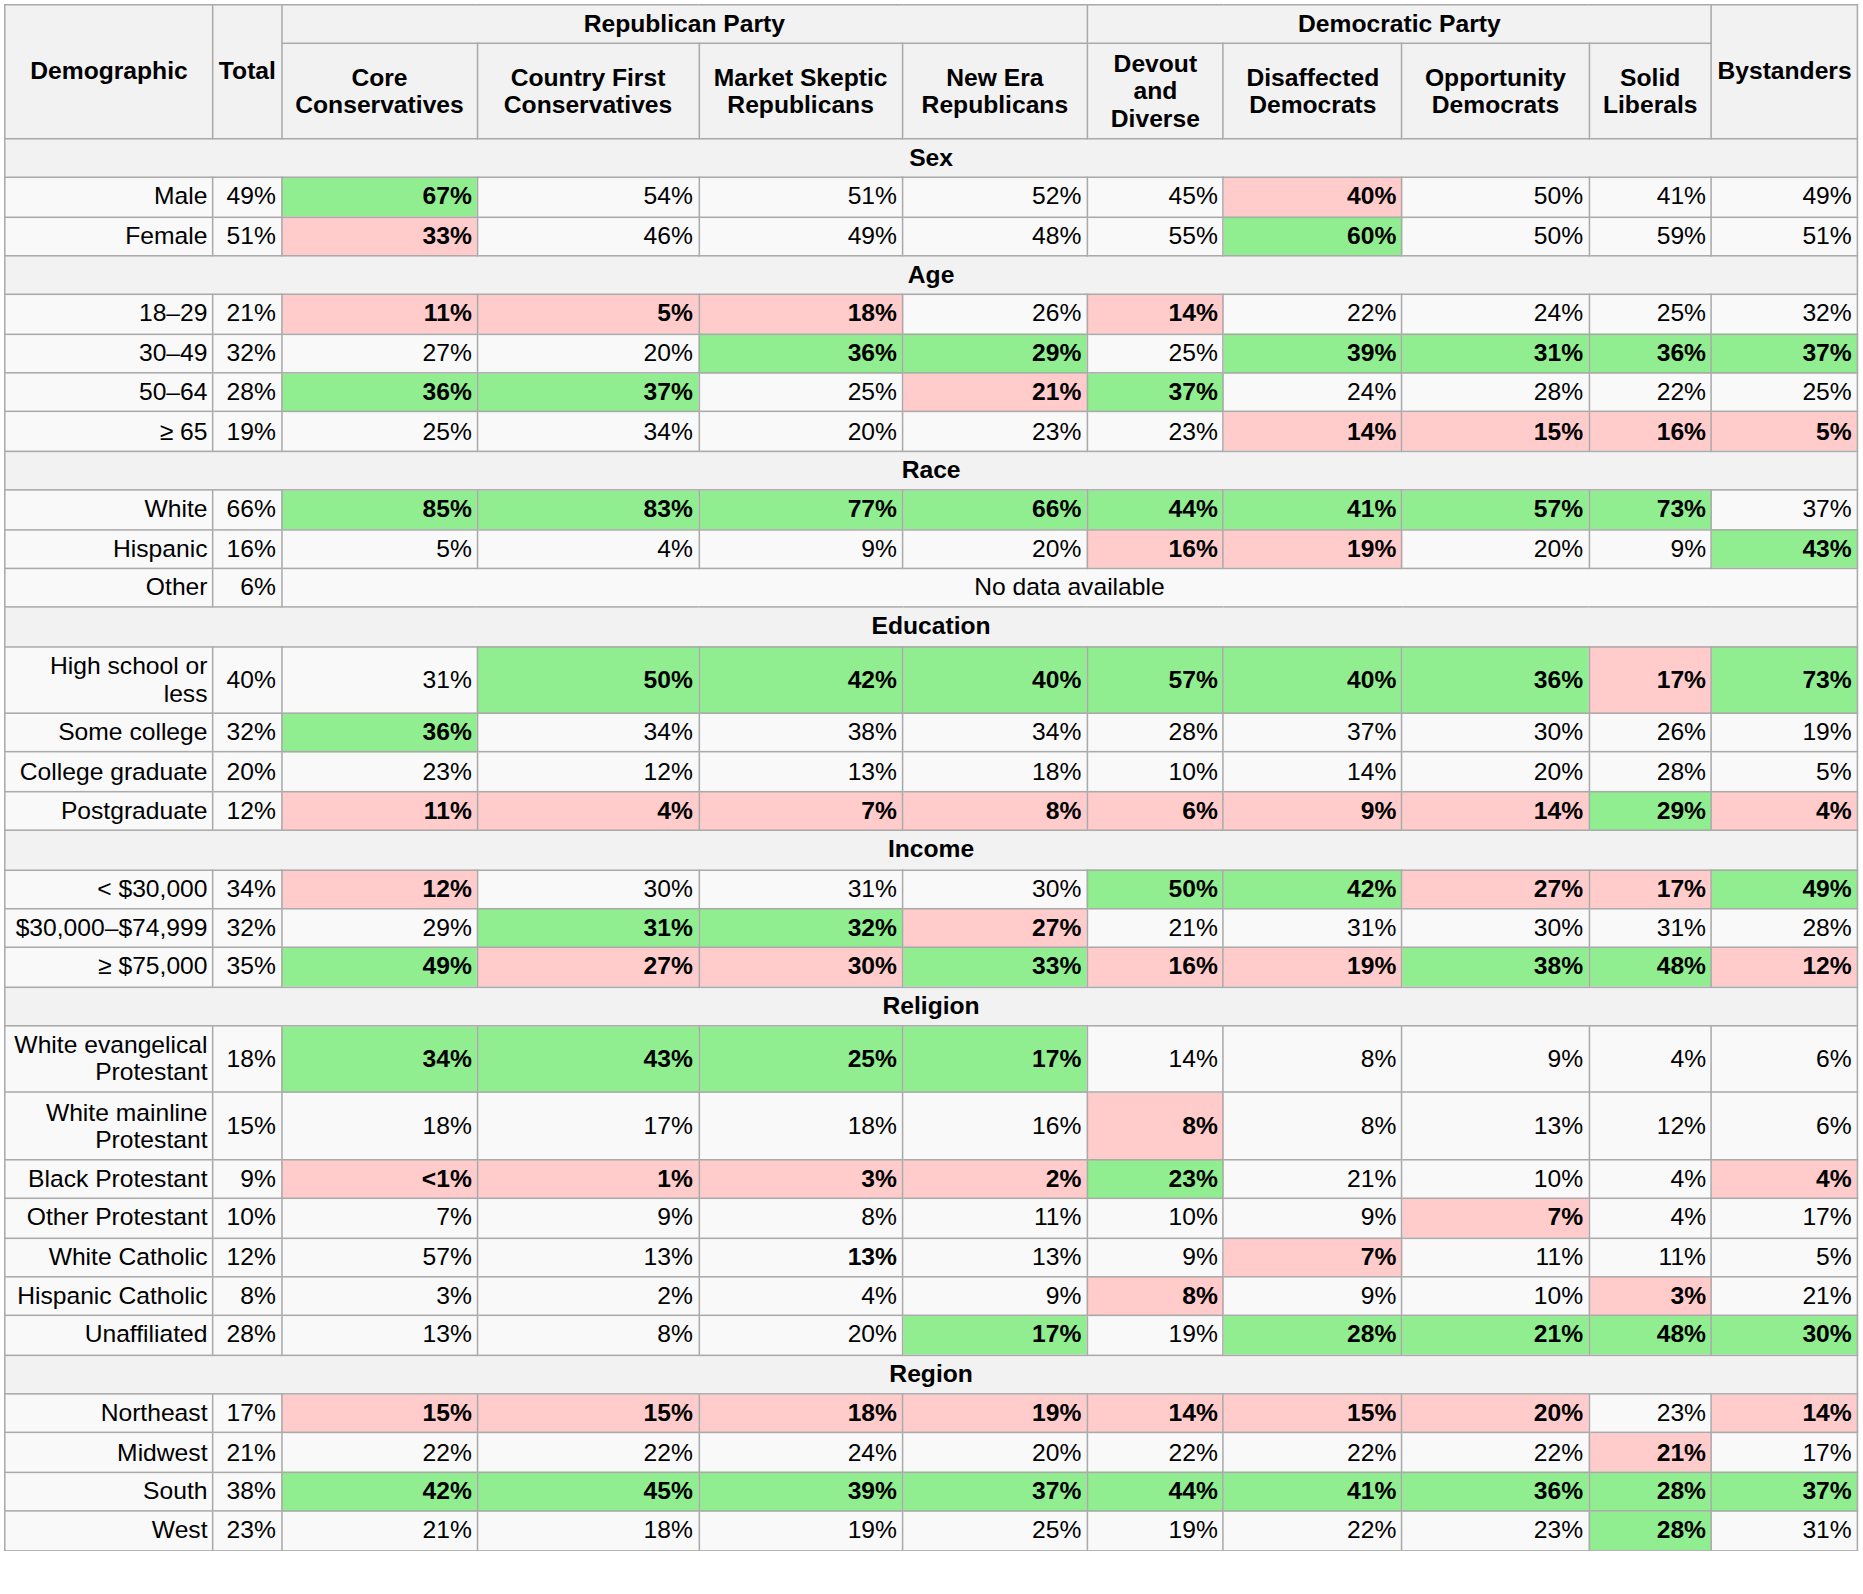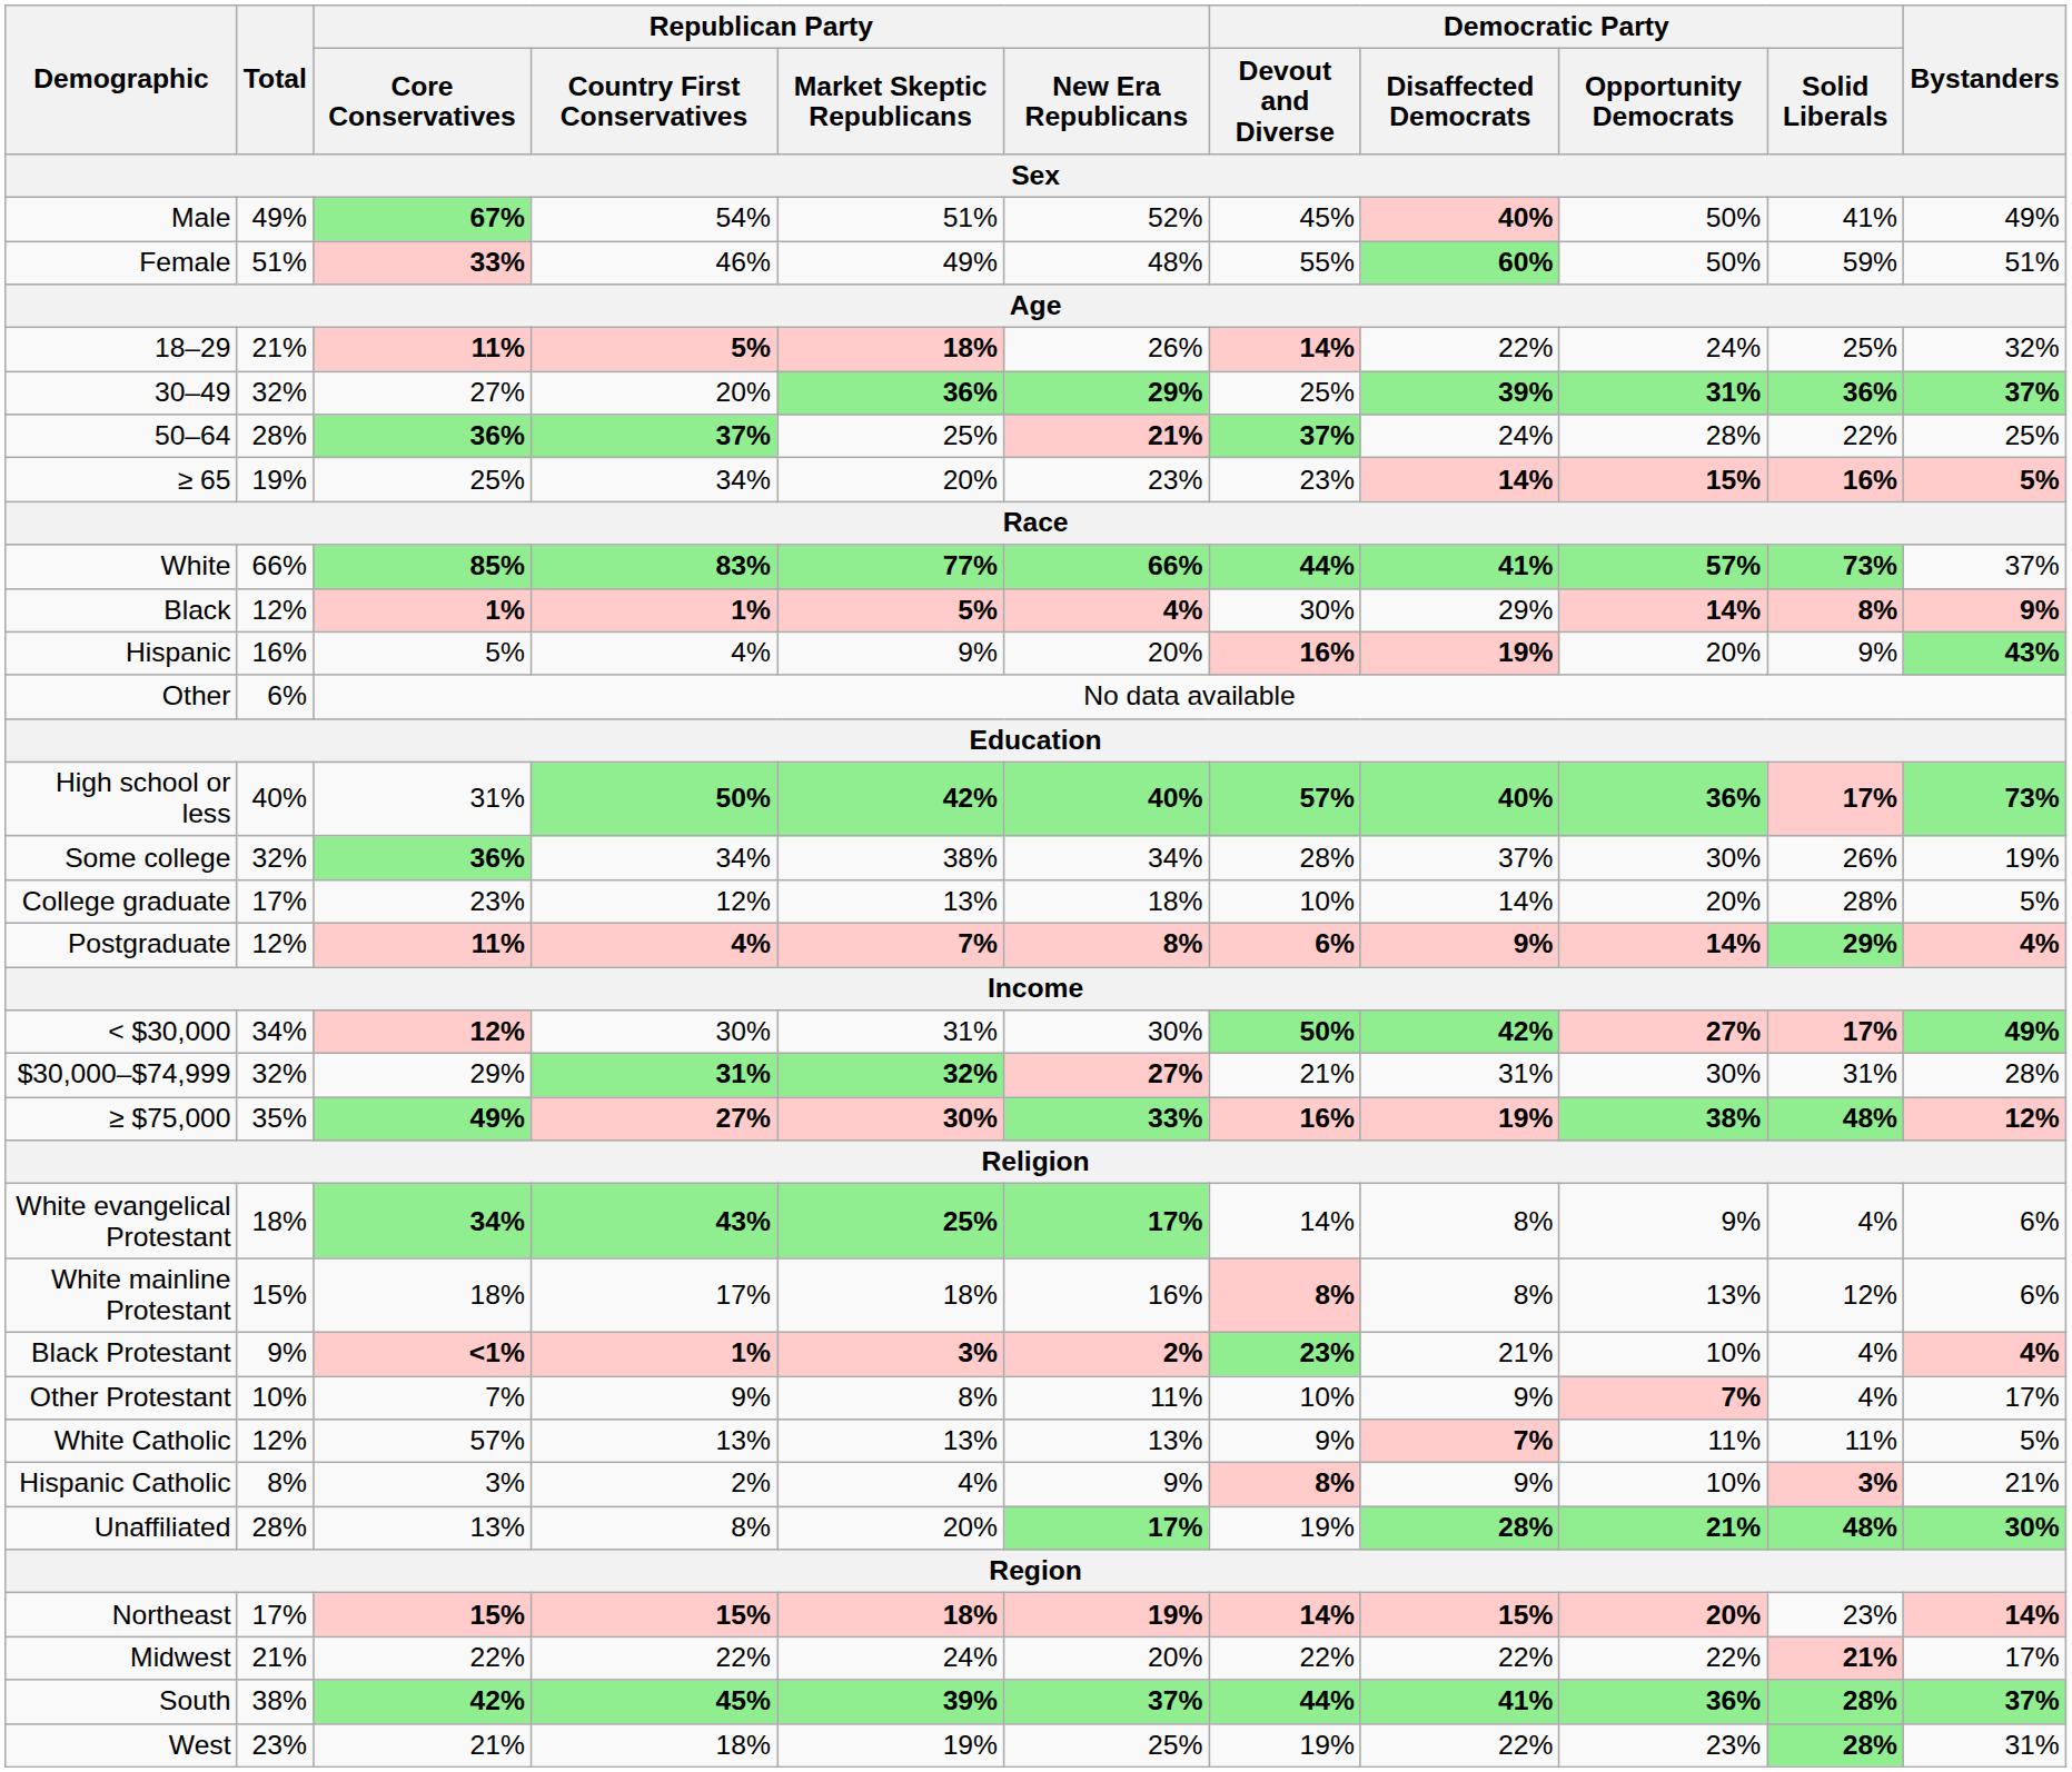+ row: Black | 12% | 1% | 1% | 5% | 4% | 30% | 29% | 14% | 8% | 9%
College graduate | Total: 20% -> 17%
White Catholic | Republican Party / Market Skeptic Republicans: bold -> normal
